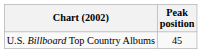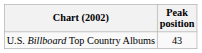U.S. Billboard Top Country Albums | Peak position: 45 -> 43
